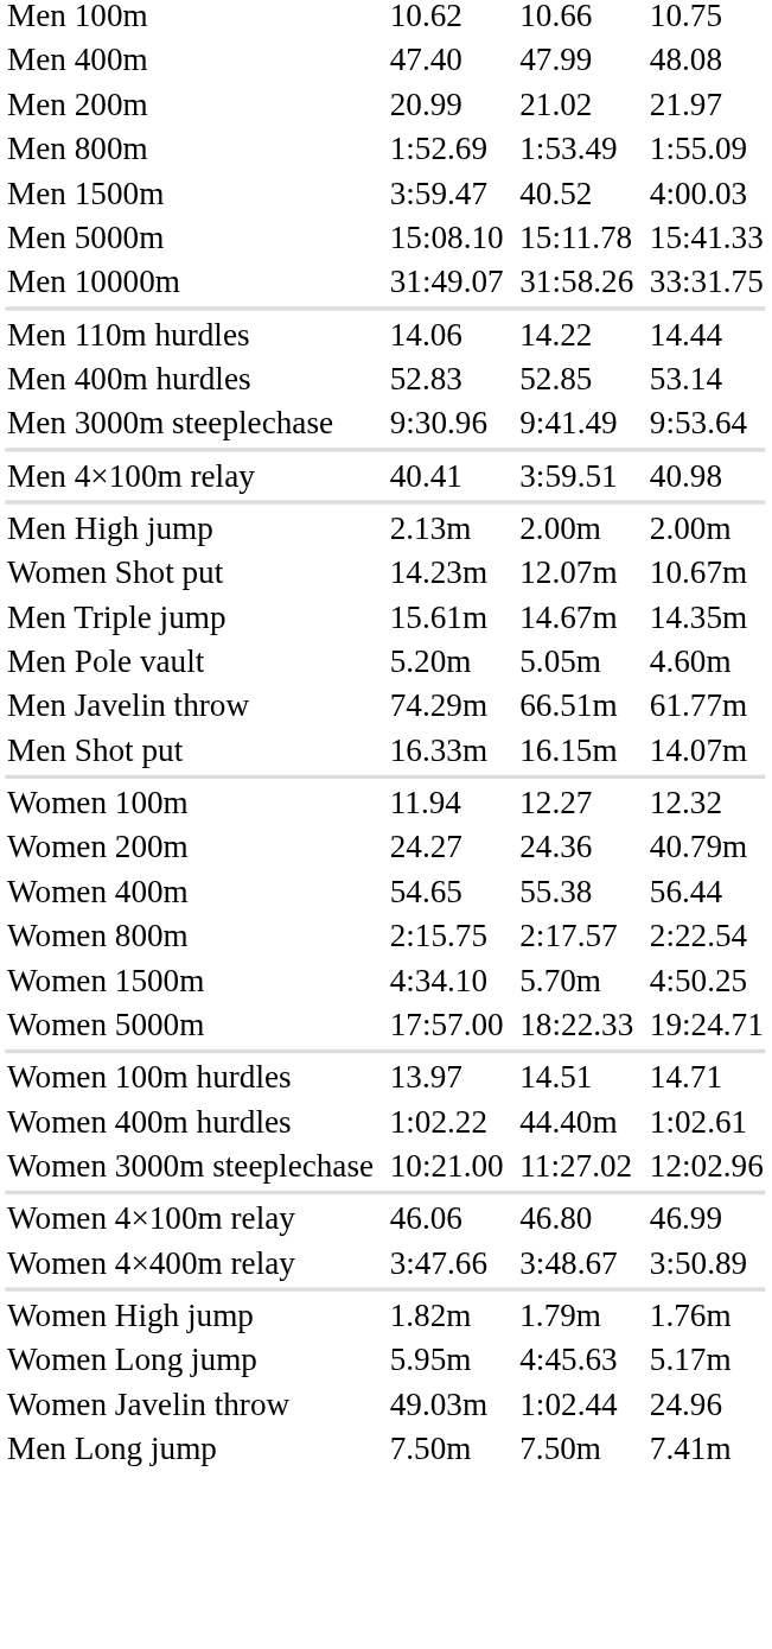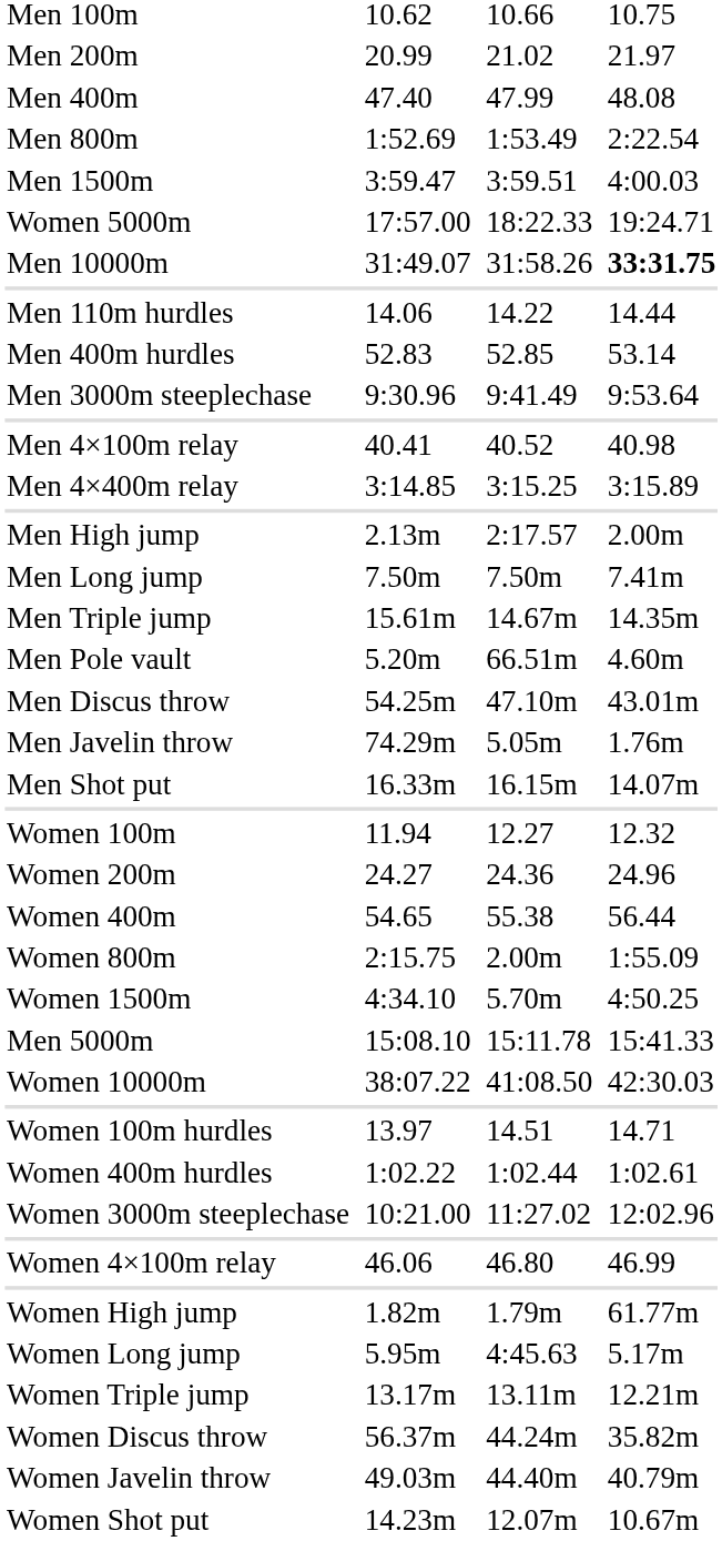rows swapped: Men 200m <-> Men 400m
Men 800m | column 7: 1:55.09 -> 2:22.54
Men 1500m | column 5: 40.52 -> 3:59.51
rows swapped: Men 5000m <-> Women 5000m
Men 10000m | column 7: normal -> bold
Men 4×100m relay | column 5: 3:59.51 -> 40.52
+ row: Men 4×400m relay | 3:14.85 | 3:15.25 | 3:15.89
Men High jump | column 5: 2.00m -> 2:17.57
rows swapped: Men Long jump <-> Women Shot put
Men Pole vault | column 5: 5.05m -> 66.51m
+ row: Men Discus throw | 54.25m | 47.10m | 43.01m
Men Javelin throw | column 5: 66.51m -> 5.05m
Men Javelin throw | column 7: 61.77m -> 1.76m
Women 200m | column 7: 40.79m -> 24.96
Women 800m | column 5: 2:17.57 -> 2.00m
Women 800m | column 7: 2:22.54 -> 1:55.09
+ row: Women 10000m | 38:07.22 | 41:08.50 | 42:30.03
Women 400m hurdles | column 5: 44.40m -> 1:02.44
- row: Women 4×400m relay | 3:47.66 | 3:48.67 | 3:50.89
Women High jump | column 7: 1.76m -> 61.77m
+ row: Women Triple jump | 13.17m | 13.11m | 12.21m
+ row: Women Discus throw | 56.37m | 44.24m | 35.82m
Women Javelin throw | column 5: 1:02.44 -> 44.40m
Women Javelin throw | column 7: 24.96 -> 40.79m
